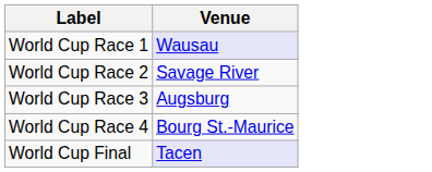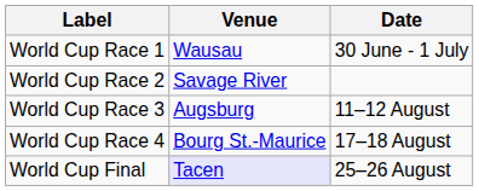+ column: Date | 30 June - 1 July | 11–12 August | 17–18 August | 25–26 August
World Cup Race 1 | Venue: lavender background -> no background
